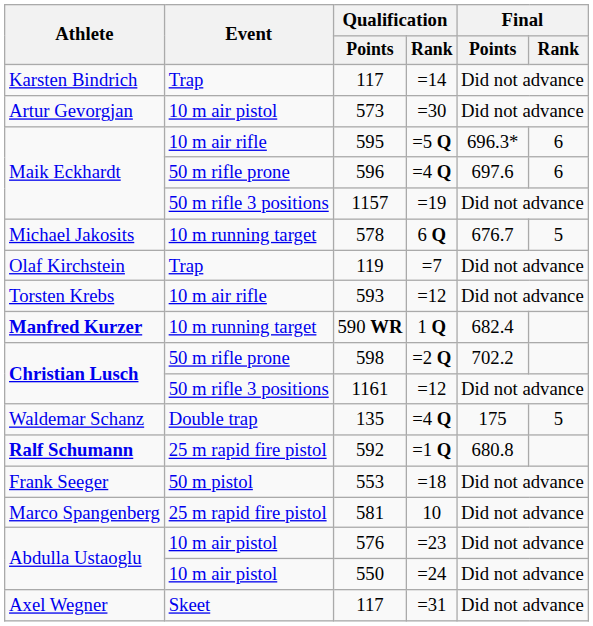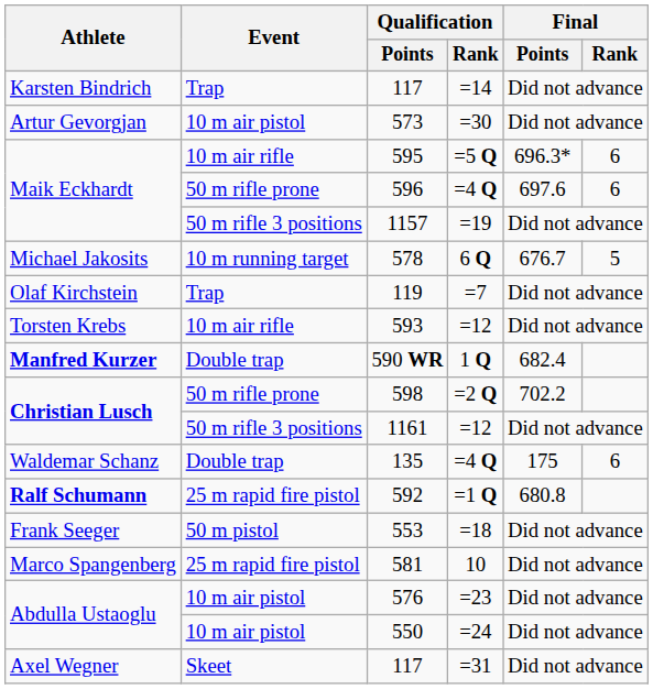590 WR | Event: 10 m running target -> Double trap
135 | Final / Rank: 5 -> 6
